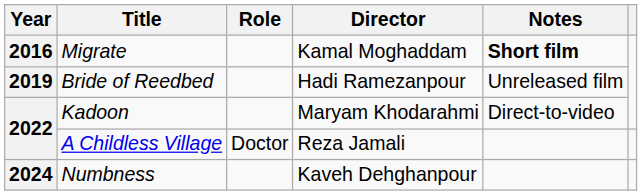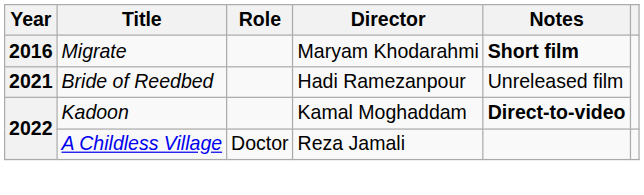Migrate | Director: Kamal Moghaddam -> Maryam Khodarahmi
Bride of Reedbed | Year: 2019 -> 2021
Kadoon | Director: Maryam Khodarahmi -> Kamal Moghaddam
Kadoon | Notes: normal -> bold
- row: 2024 | Numbness | Kaveh Dehghanpour
